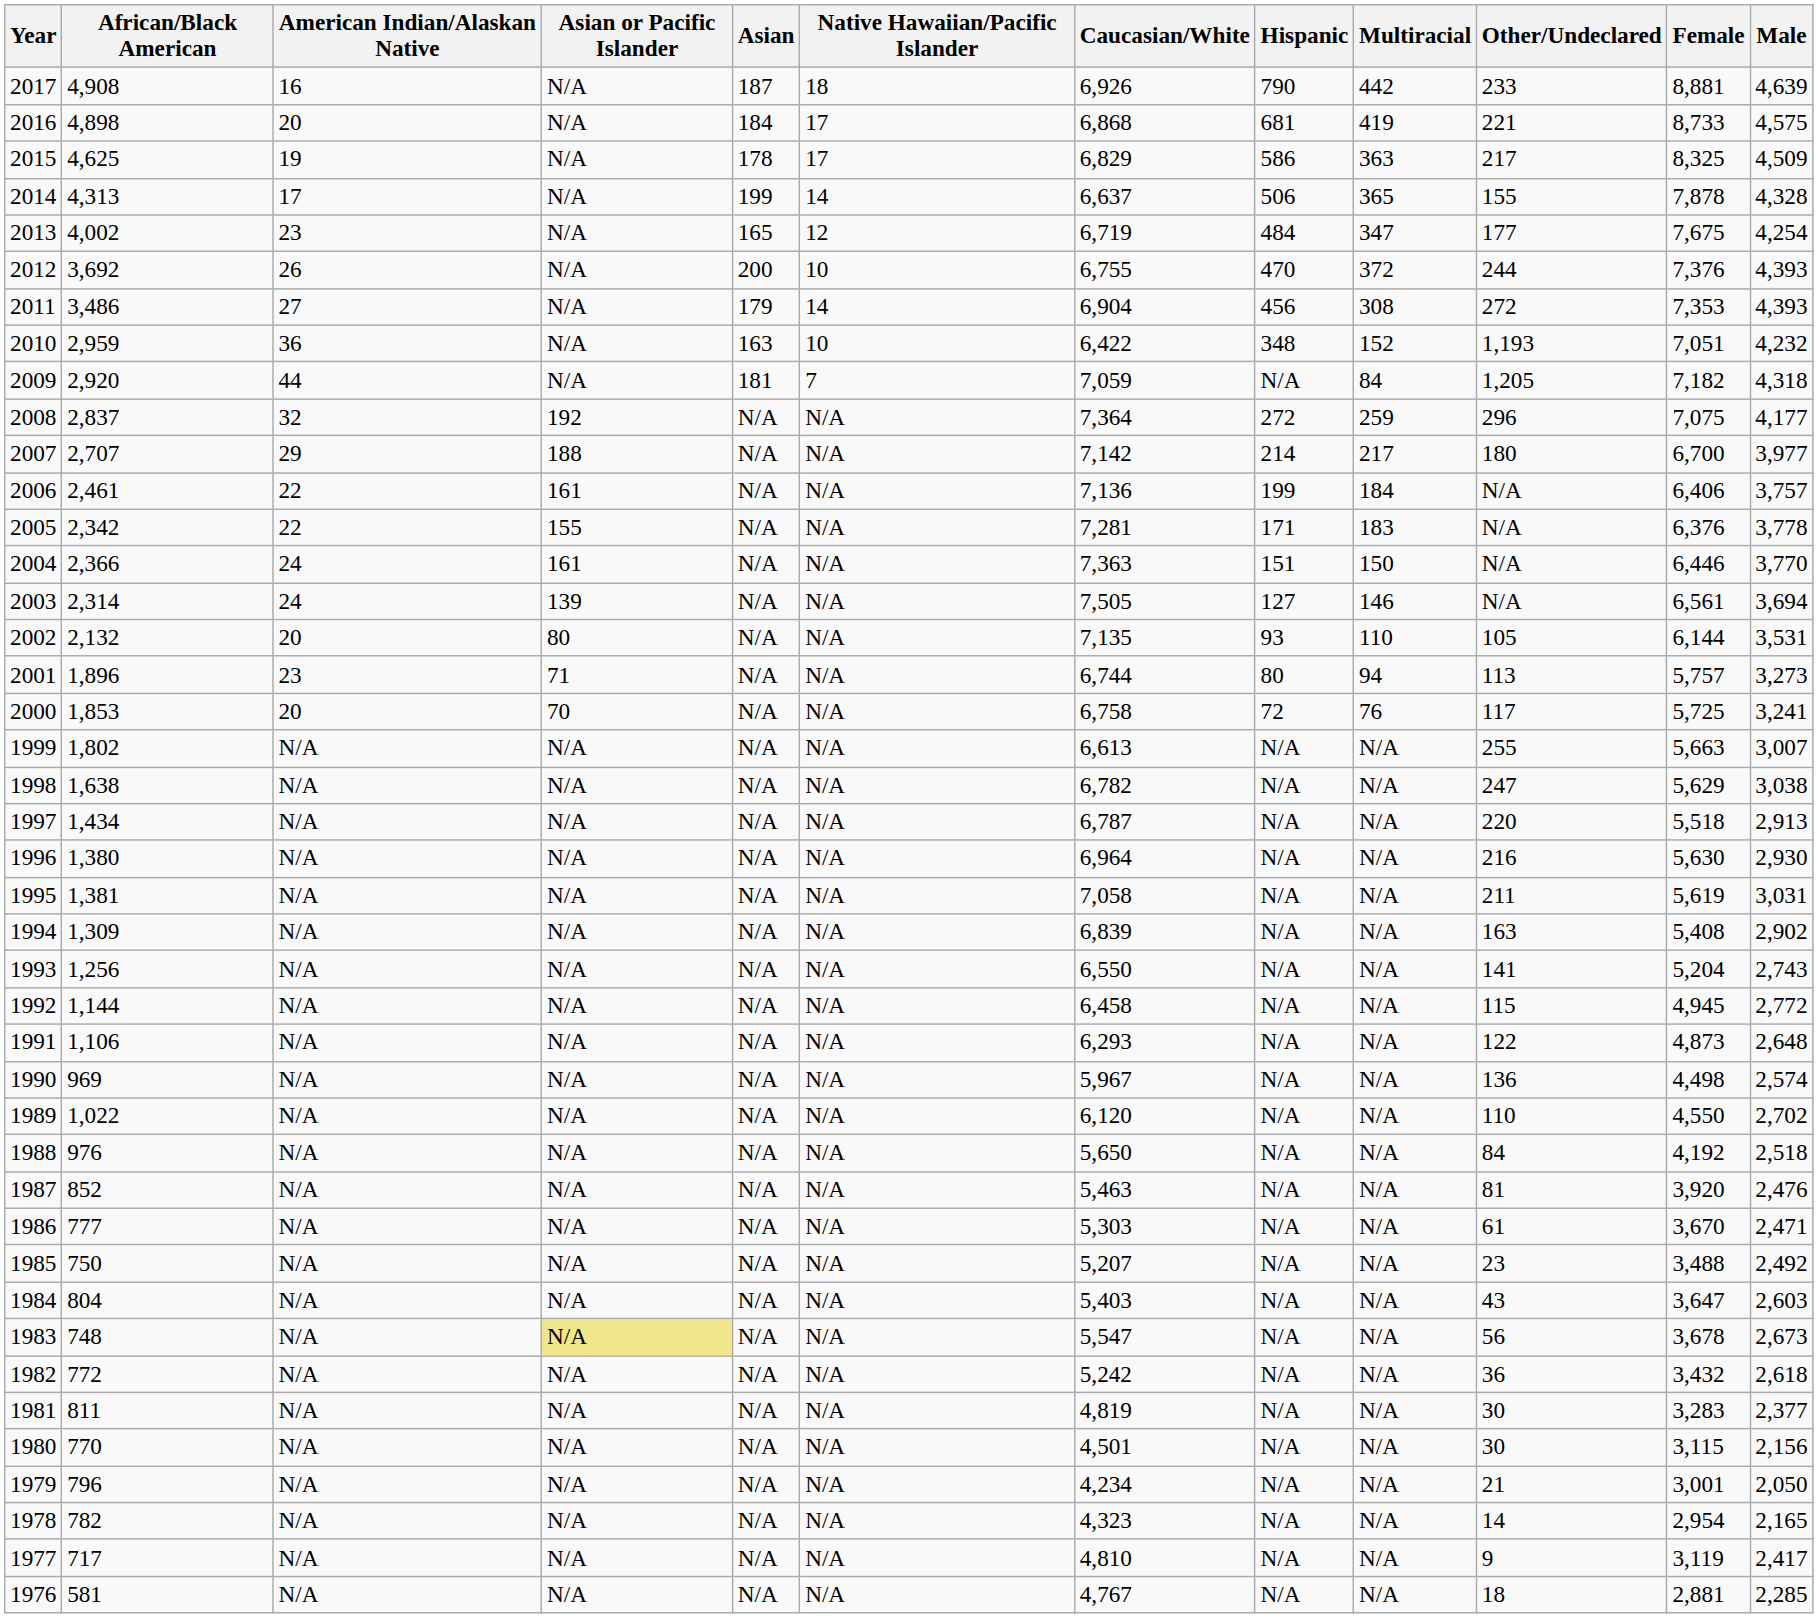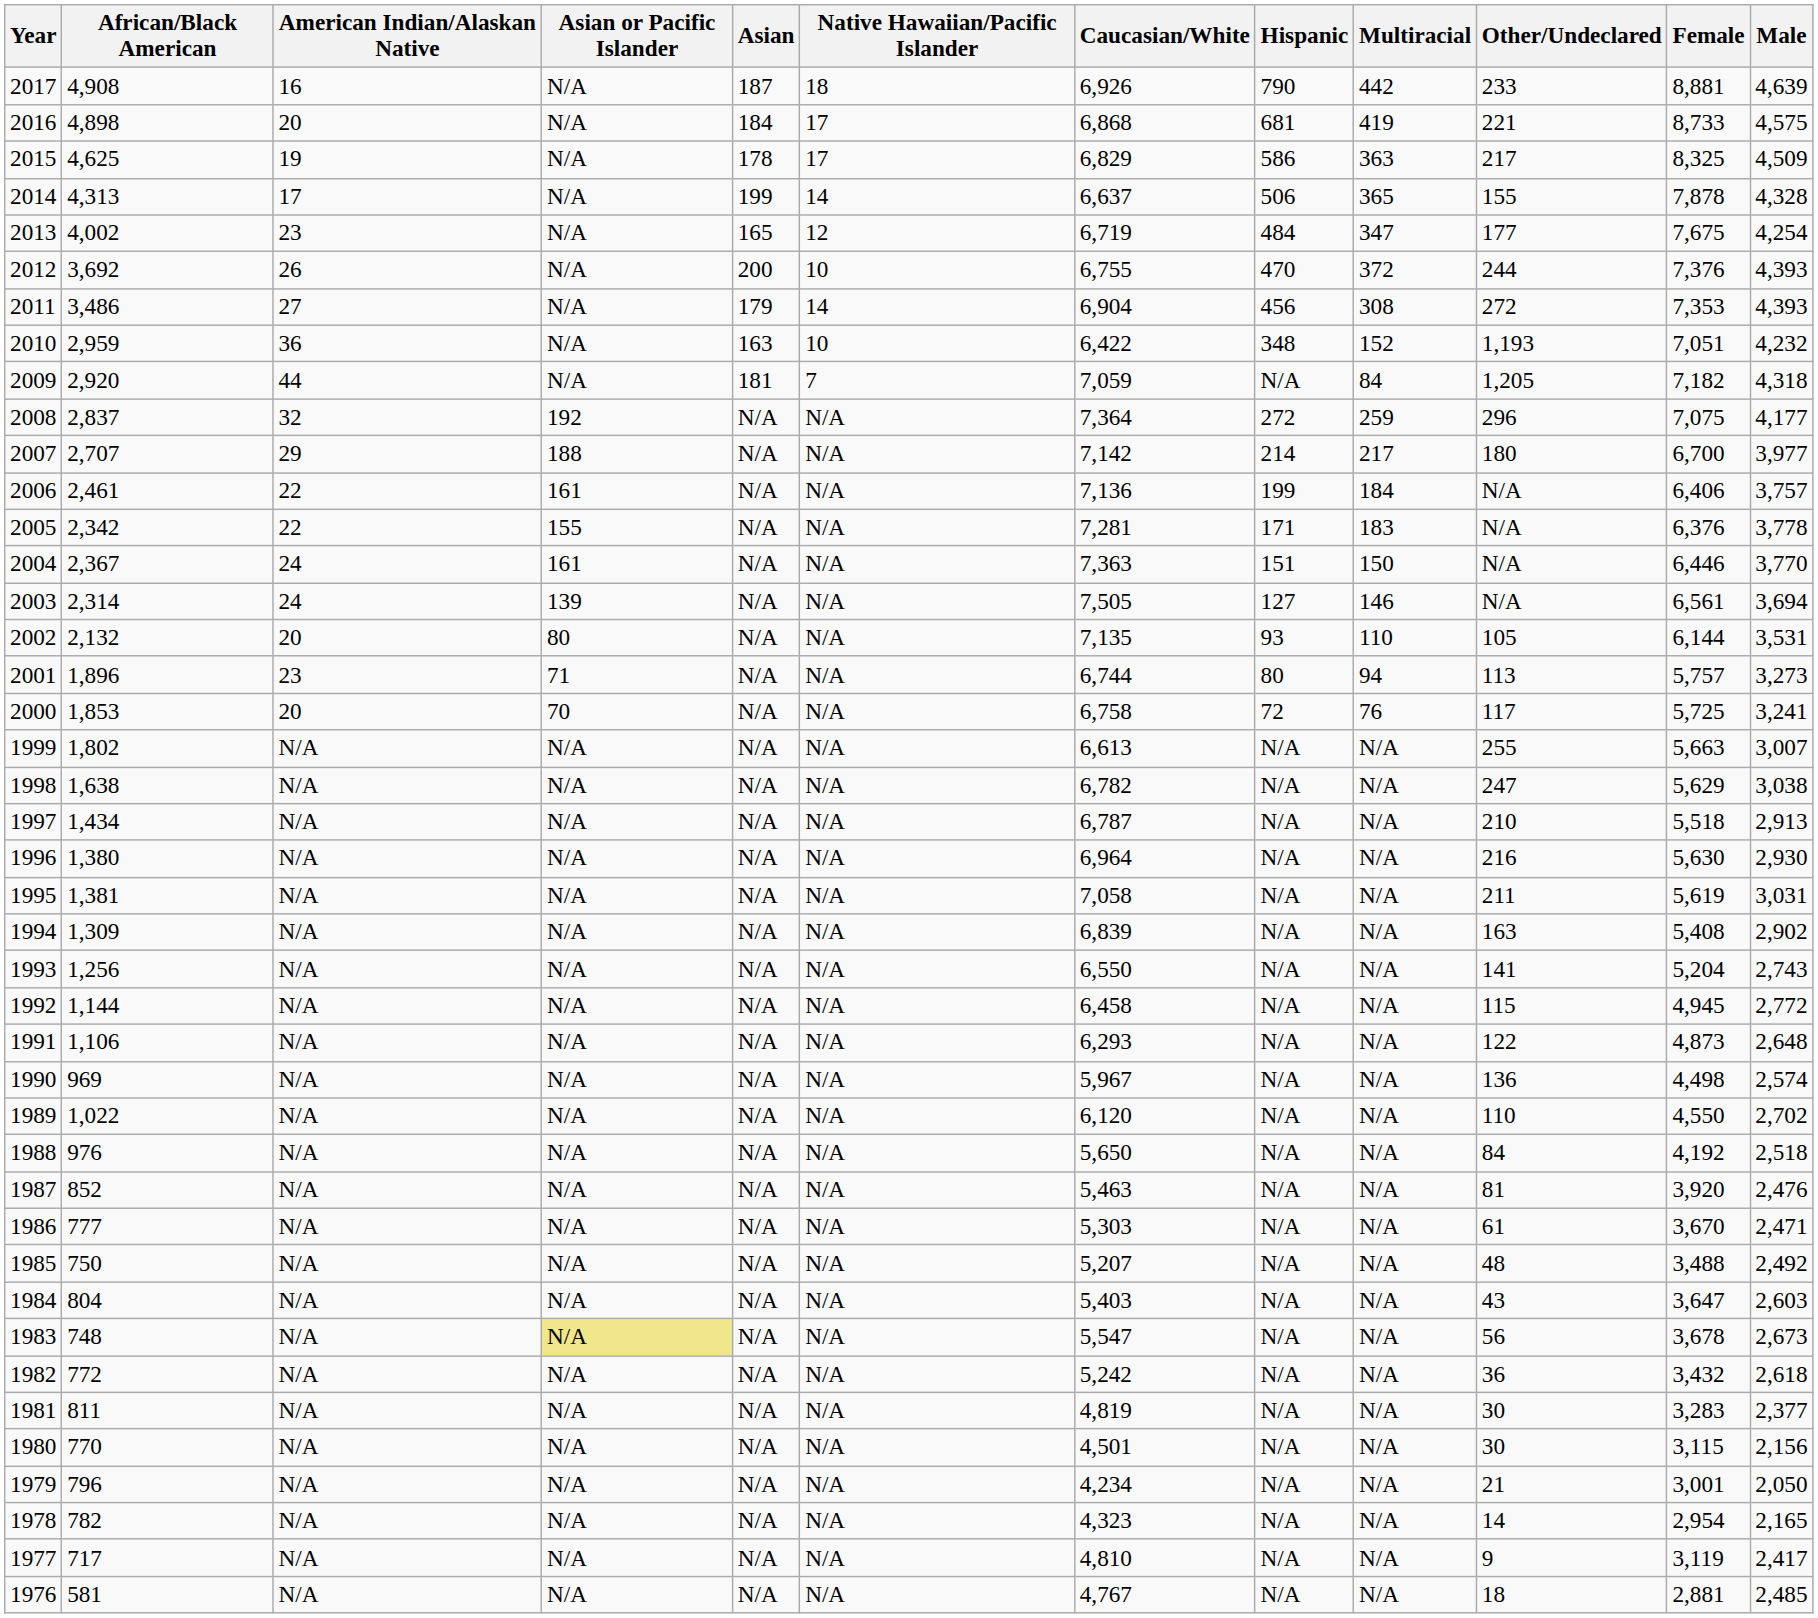2004 | African/Black American: 2,366 -> 2,367
1997 | Other/Undeclared: 220 -> 210
1985 | Other/Undeclared: 23 -> 48
1976 | Male: 2,285 -> 2,485
